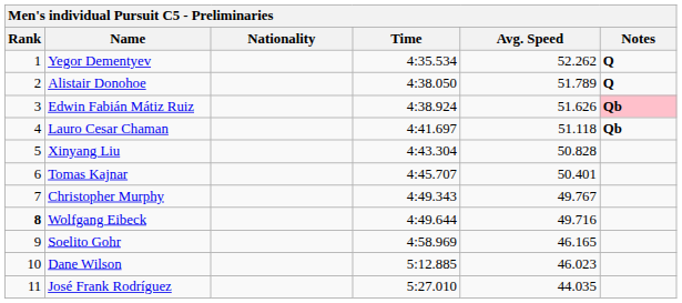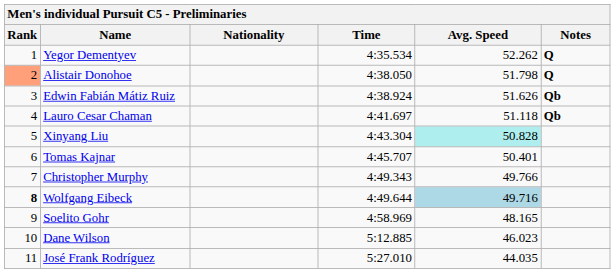Alistair Donohoe | Rank: no background -> lightsalmon background
Alistair Donohoe | Avg. Speed: 51.789 -> 51.798
Edwin Fabián Mátiz Ruiz | Notes: pink background -> no background
Xinyang Liu | Avg. Speed: no background -> paleturquoise background
Christopher Murphy | Avg. Speed: 49.767 -> 49.766
Wolfgang Eibeck | Avg. Speed: no background -> lightblue background
Soelito Gohr | Avg. Speed: 46.165 -> 48.165
